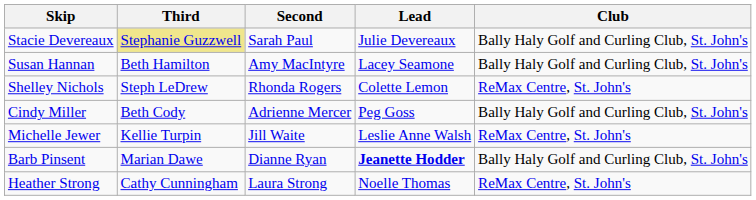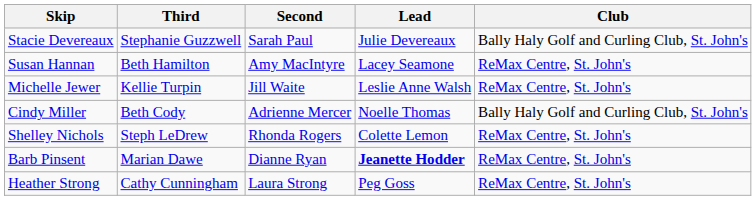Stacie Devereaux | Third: khaki background -> no background
Susan Hannan | Club: Bally Haly Golf and Curling Club, St. John's -> ReMax Centre, St. John's
rows swapped: Michelle Jewer <-> Shelley Nichols
Cindy Miller | Lead: Peg Goss -> Noelle Thomas
Barb Pinsent | Club: Bally Haly Golf and Curling Club, St. John's -> ReMax Centre, St. John's
Heather Strong | Lead: Noelle Thomas -> Peg Goss
